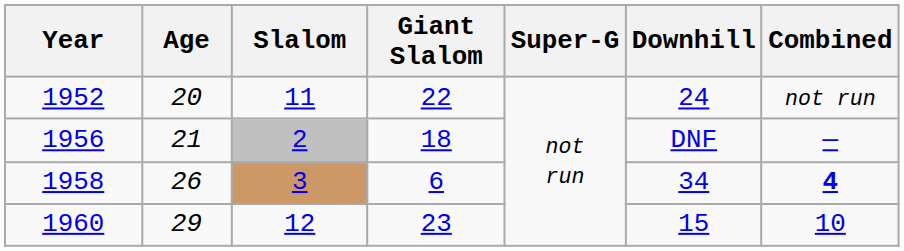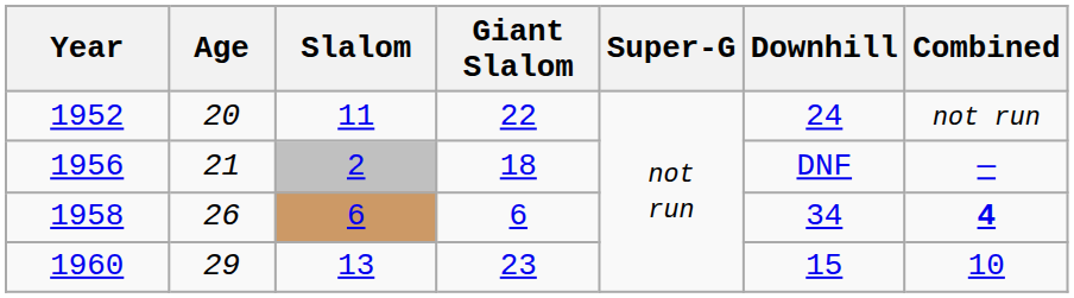1958 | Slalom: 3 -> 6
1960 | Slalom: 12 -> 13
